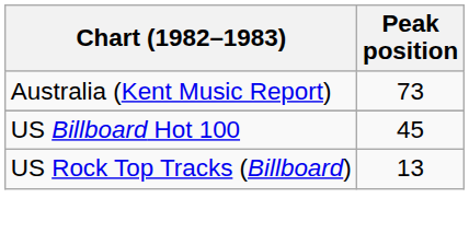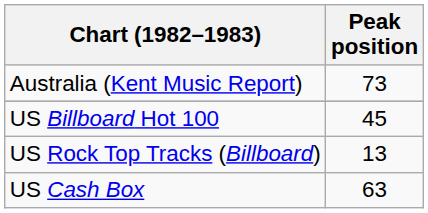+ row: US Cash Box | 63
